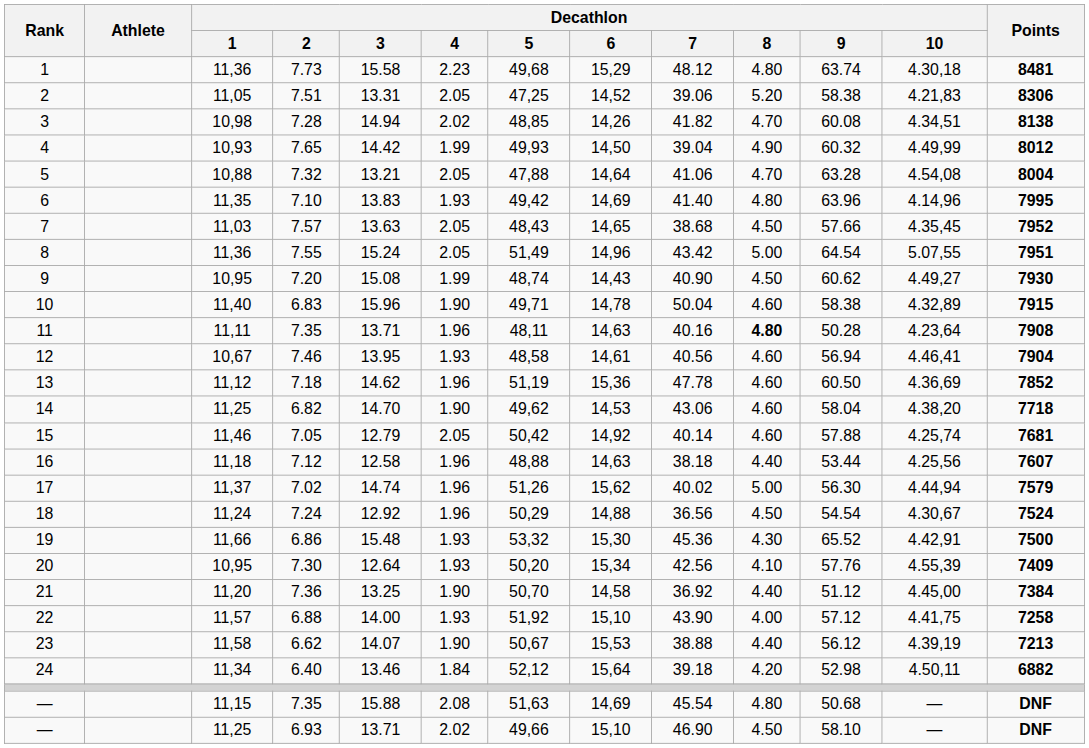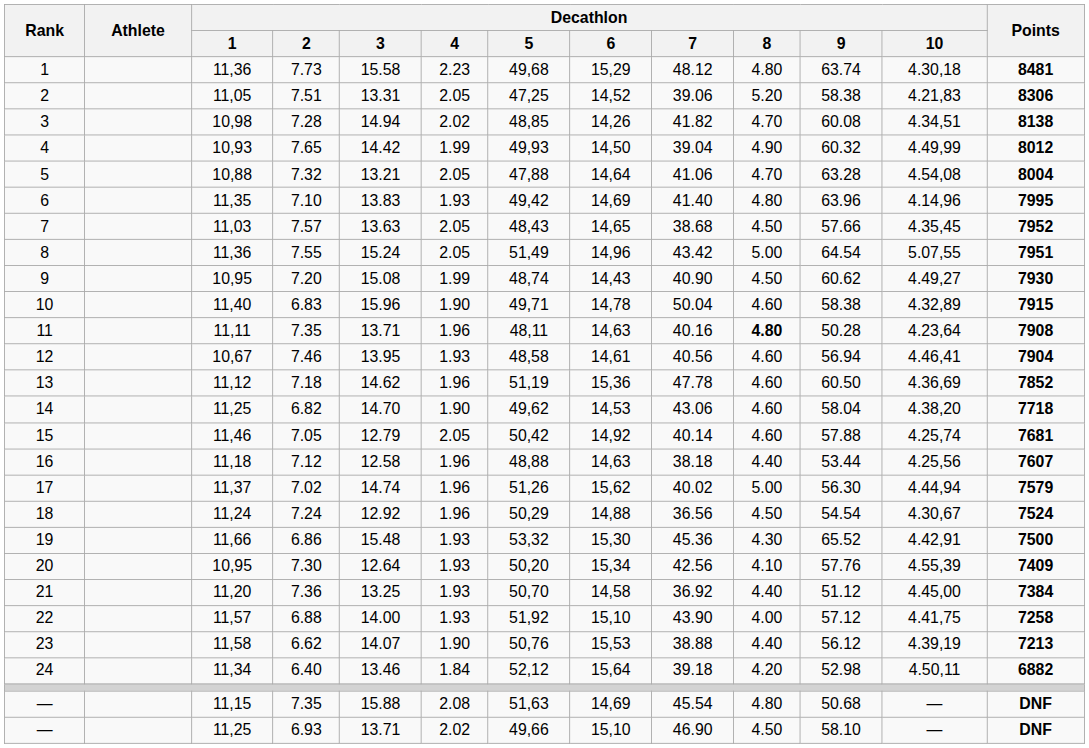21 | Decathlon / 4: 1.90 -> 1.93
23 | Decathlon / 5: 50,67 -> 50,76
